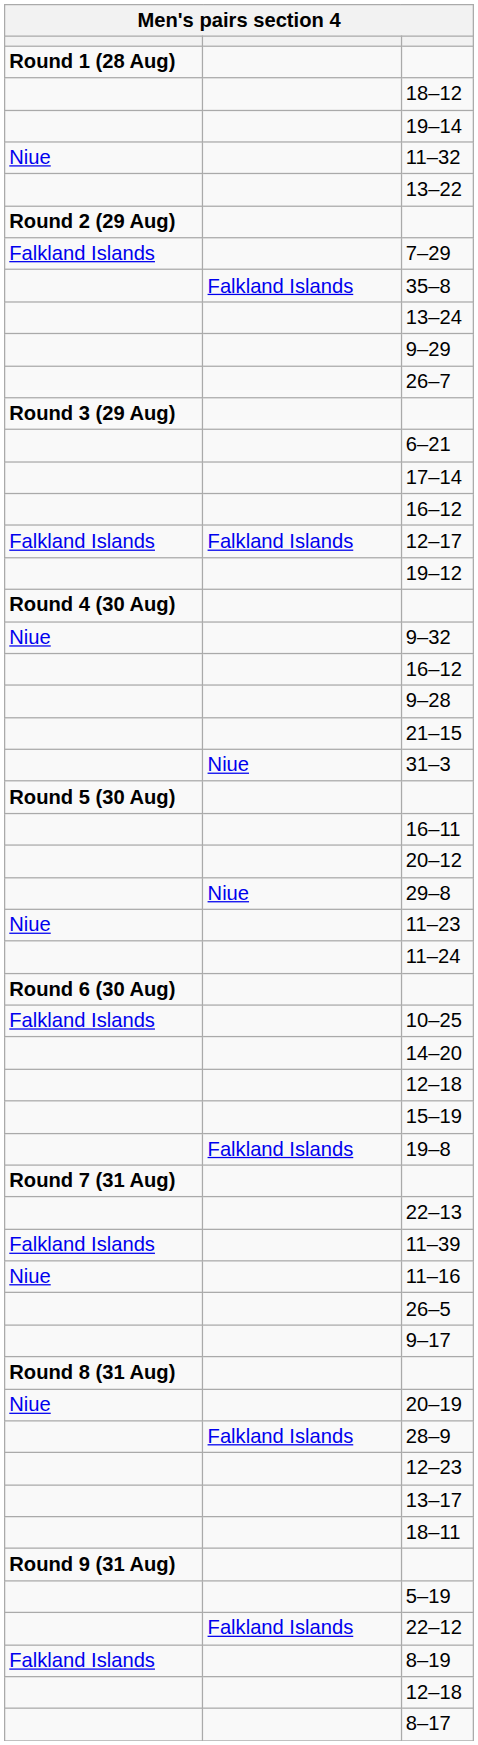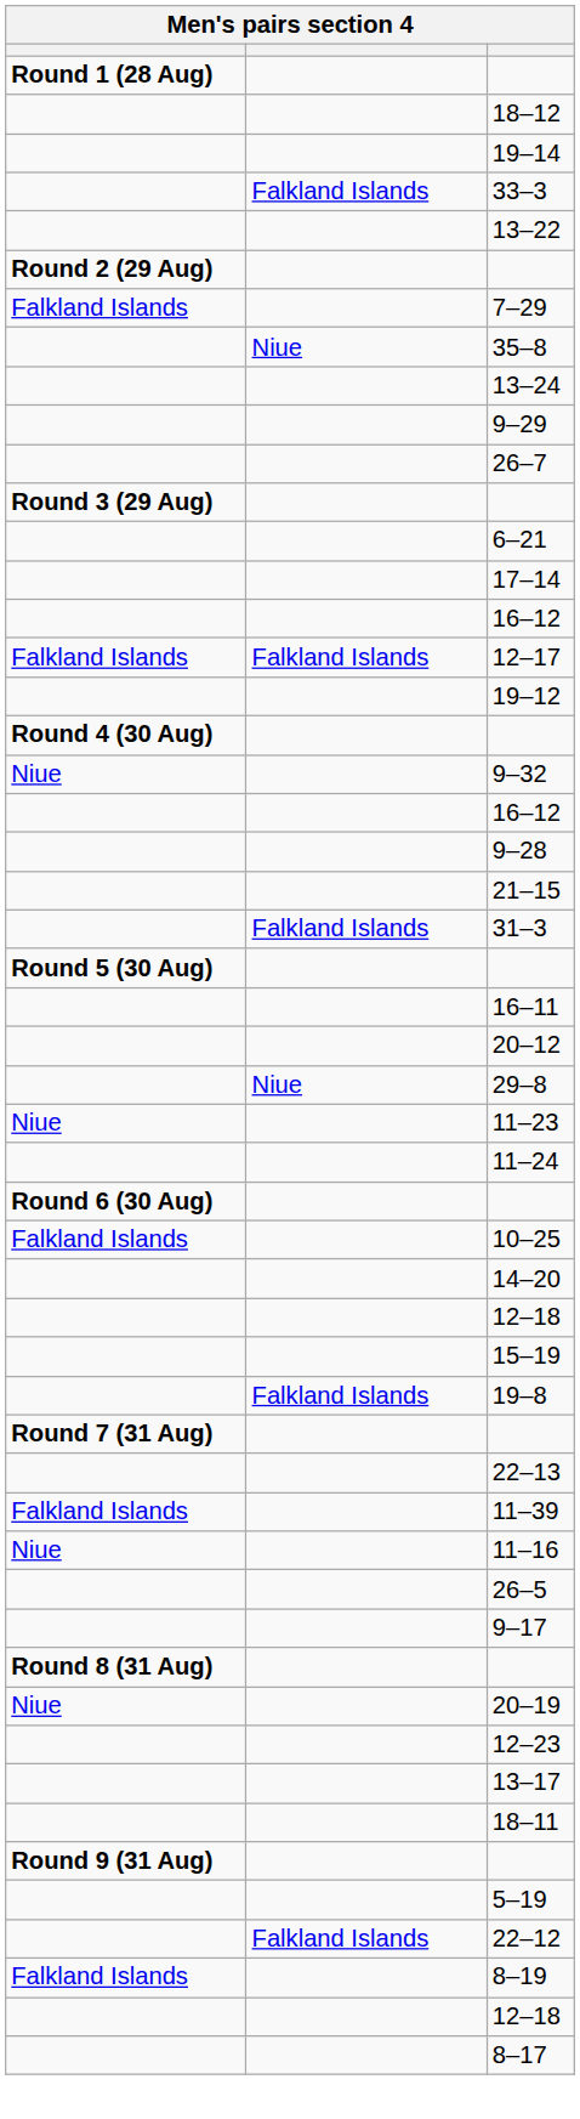- row: Niue | 11–32
+ row: Falkland Islands | 33–3
35–8 | column 2: Falkland Islands -> Niue
31–3 | column 2: Niue -> Falkland Islands
- row: Falkland Islands | 28–9
